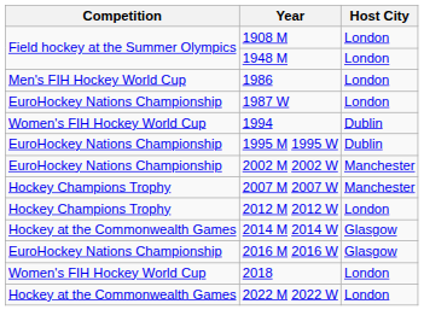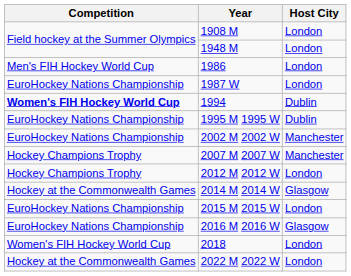1994 | Competition: normal -> bold
+ row: EuroHockey Nations Championship | 2015 M 2015 W | London
